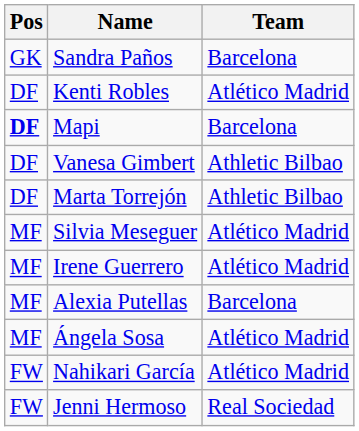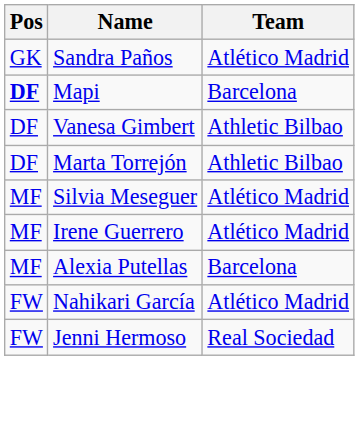Sandra Paños | Team: Barcelona -> Atlético Madrid
- row: DF | Kenti Robles | Atlético Madrid
- row: MF | Ángela Sosa | Atlético Madrid
